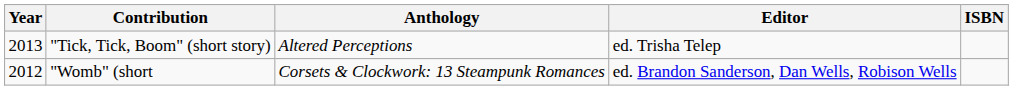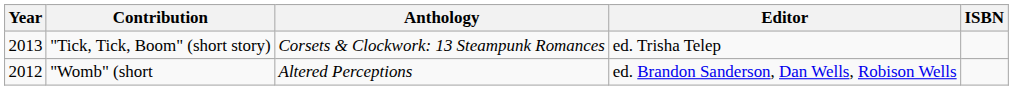"Tick, Tick, Boom" (short story) | Anthology: Altered Perceptions -> Corsets & Clockwork: 13 Steampunk Romances
"Womb" (short | Anthology: Corsets & Clockwork: 13 Steampunk Romances -> Altered Perceptions
